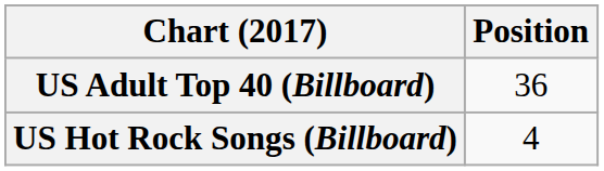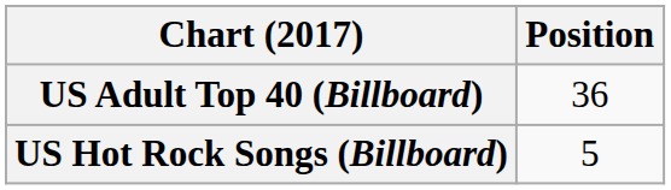US Hot Rock Songs (Billboard) | Position: 4 -> 5
